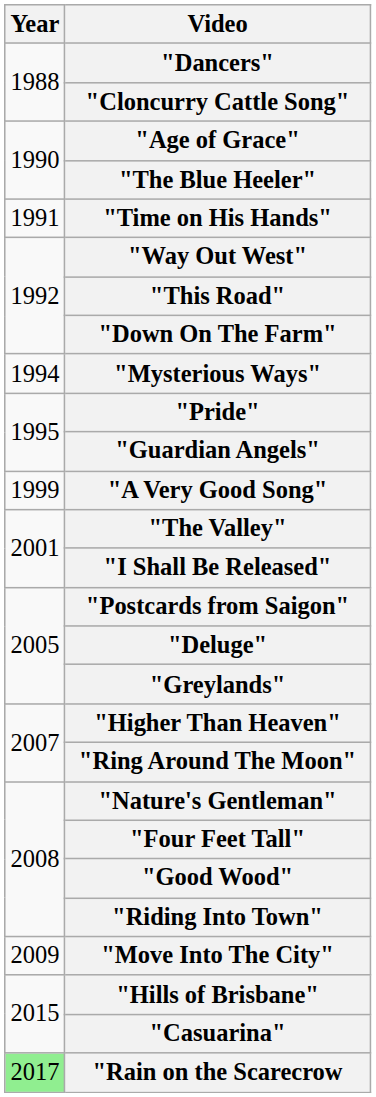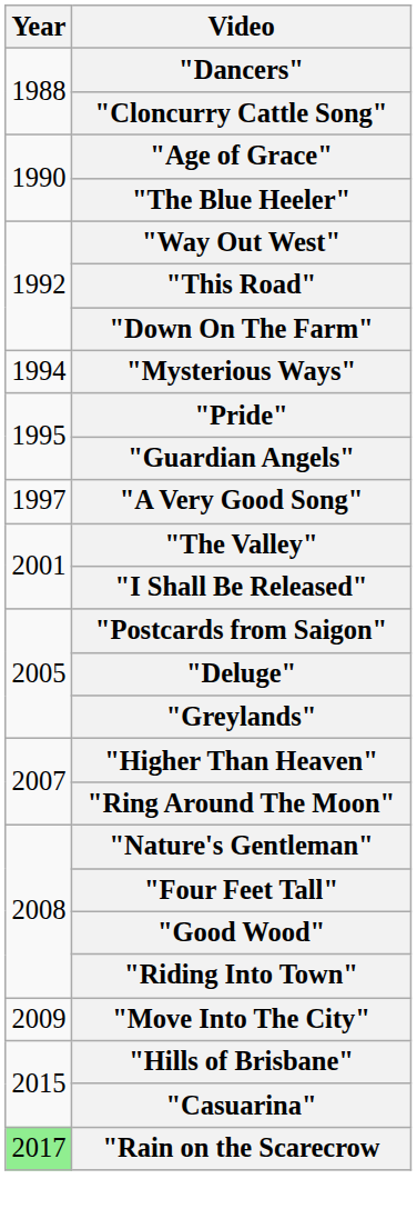- row: 1991 | "Time on His Hands"
"A Very Good Song" | Year: 1999 -> 1997
